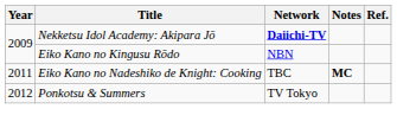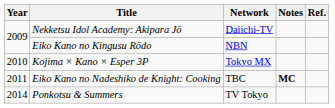Nekketsu Idol Academy: Akipara Jō | Network: bold -> normal
+ row: 2010 | Kojima × Kano × Esper 3P | Tokyo MX
Ponkotsu & Summers | Year: 2012 -> 2014
